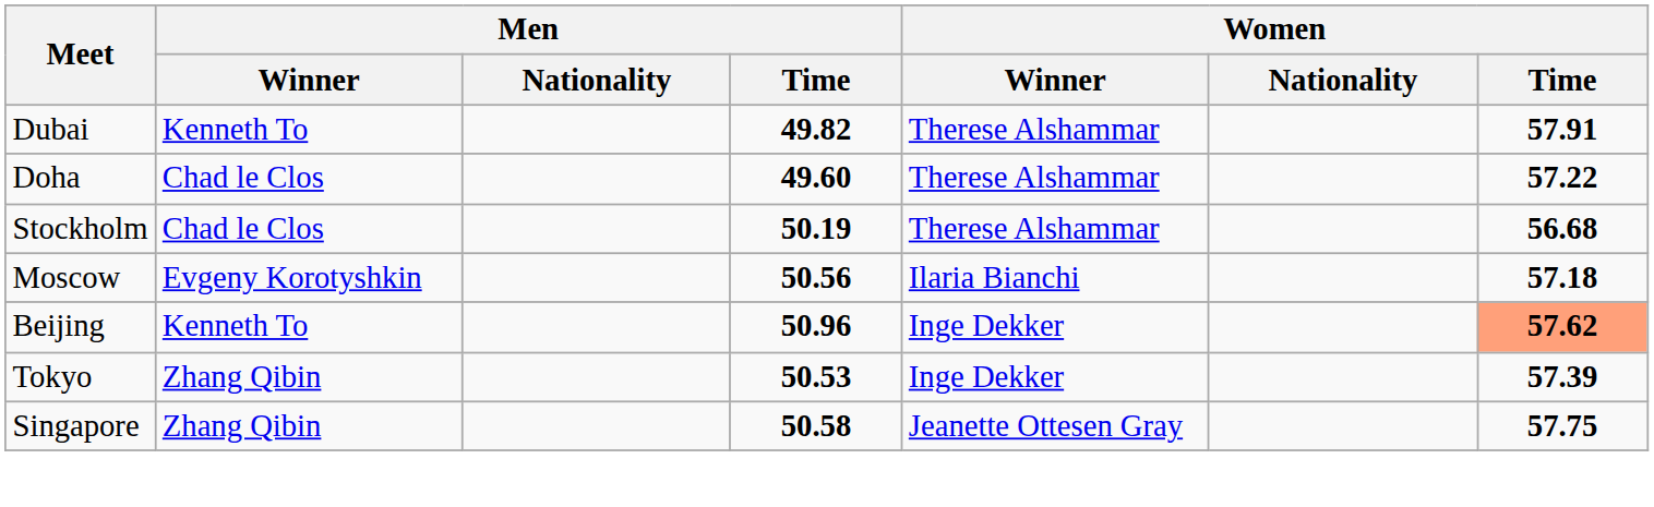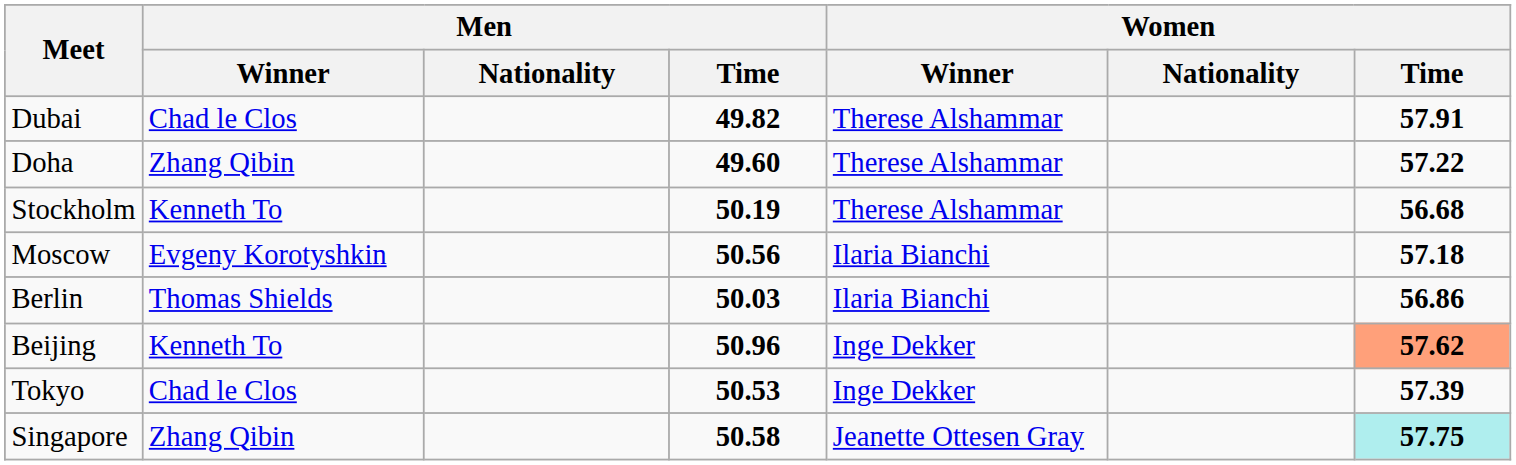Dubai | Men / Winner: Kenneth To -> Chad le Clos
Doha | Men / Winner: Chad le Clos -> Zhang Qibin
Stockholm | Men / Winner: Chad le Clos -> Kenneth To
+ row: Berlin | Thomas Shields | 50.03 | Ilaria Bianchi | 56.86
Tokyo | Men / Winner: Zhang Qibin -> Chad le Clos
Singapore | Women / Time: no background -> paleturquoise background
